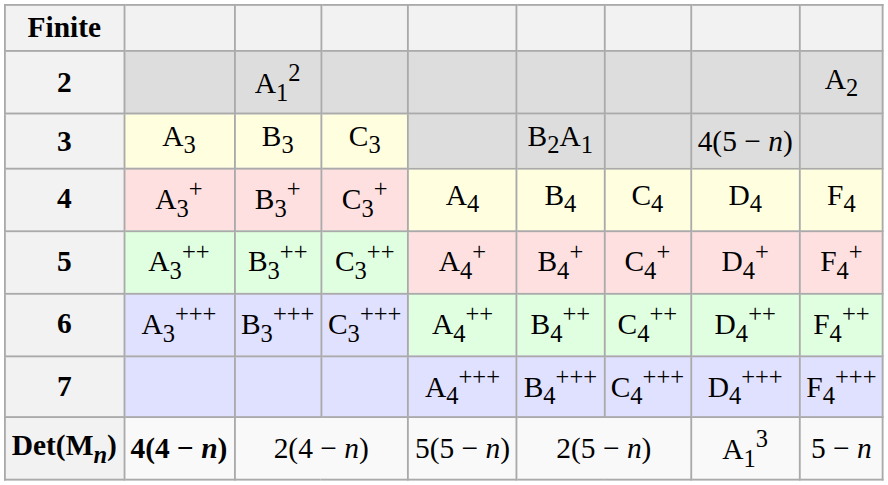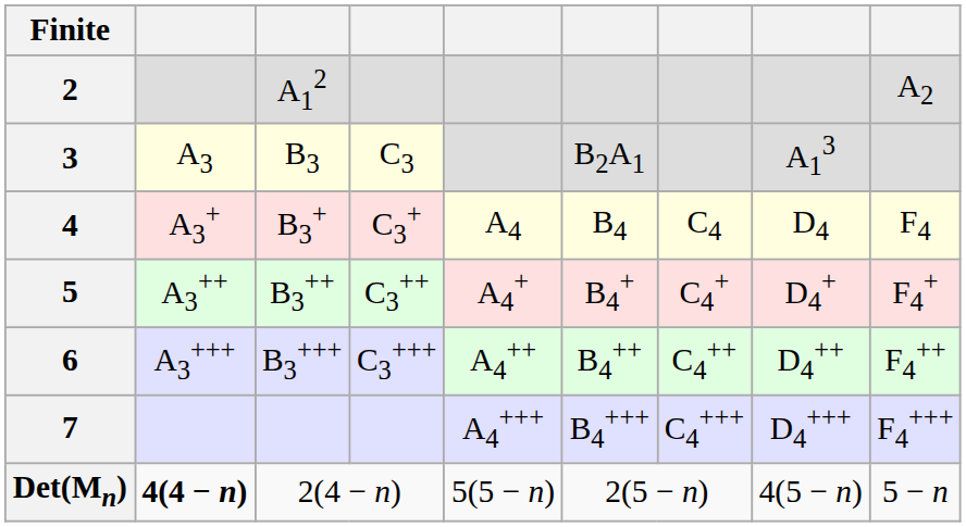3 | column 8: 4(5 − n) -> A13
Det(Mn) | column 8: A13 -> 4(5 − n)
